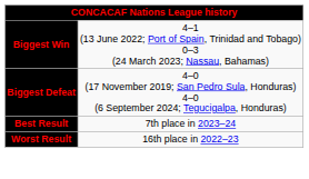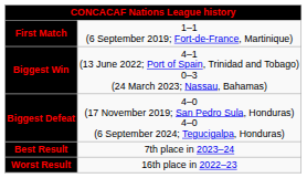+ row: First Match | 1–1 (6 September 2019; Fort-de-France, Martinique)
